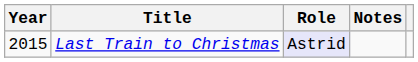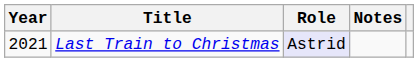Last Train to Christmas | Year: 2015 -> 2021
